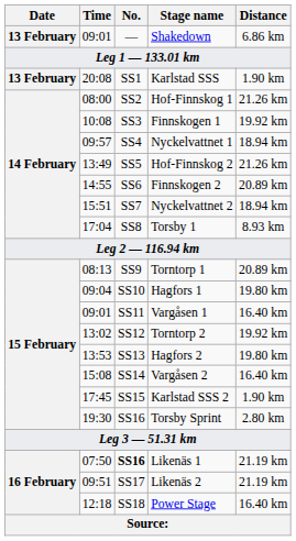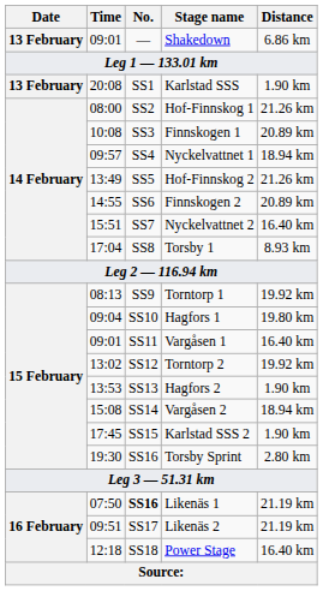Finnskogen 1 | Distance: 19.92 km -> 20.89 km
Nyckelvattnet 2 | Distance: 18.94 km -> 16.40 km
Torntorp 1 | Distance: 20.89 km -> 19.92 km
Hagfors 2 | Distance: 19.80 km -> 1.90 km
Vargåsen 2 | Distance: 16.40 km -> 18.94 km
